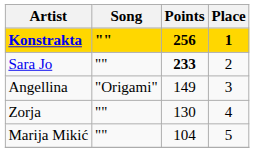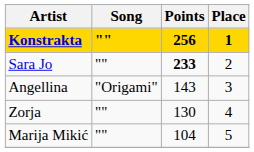Angellina | Points: 149 -> 143
